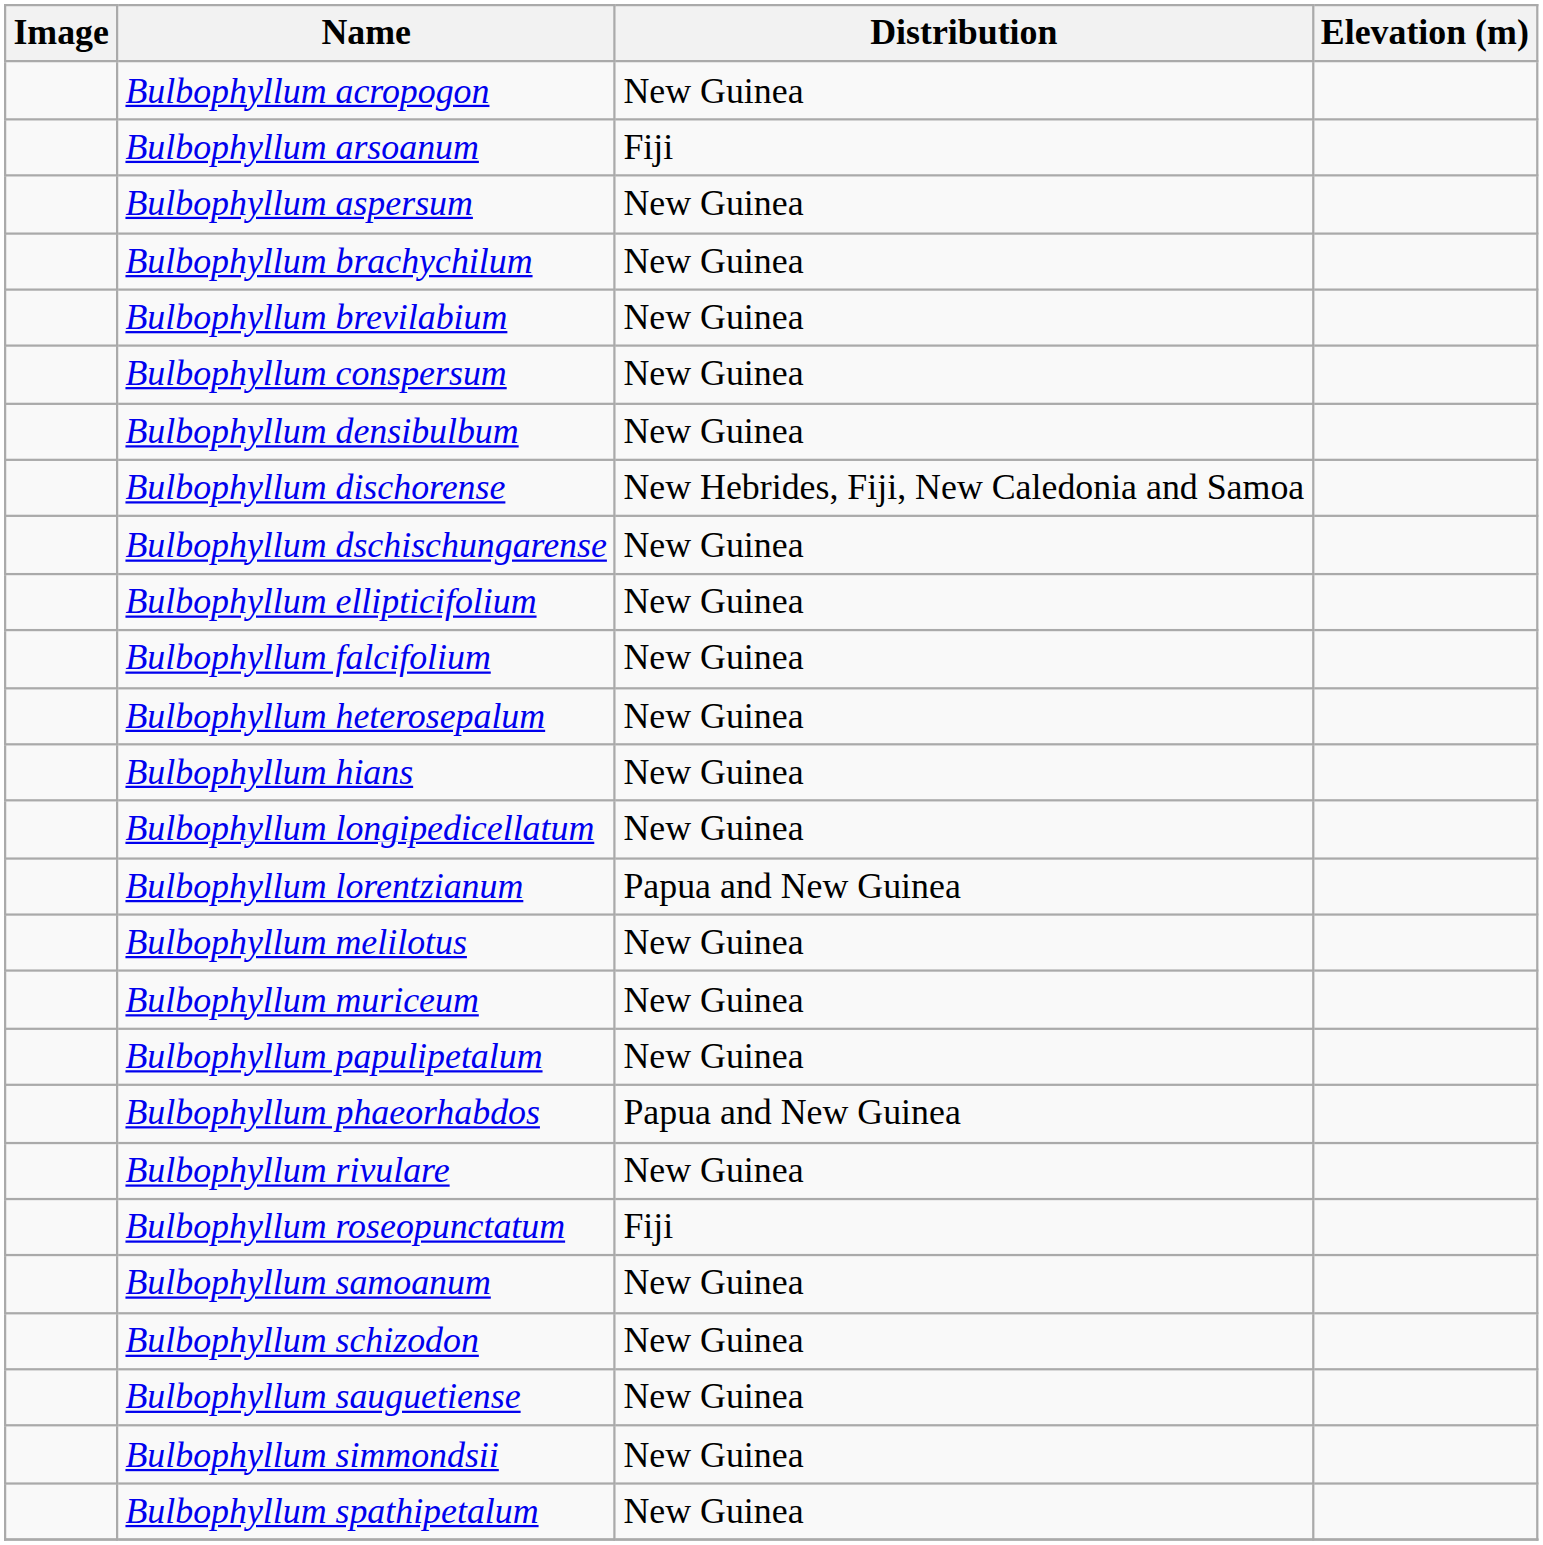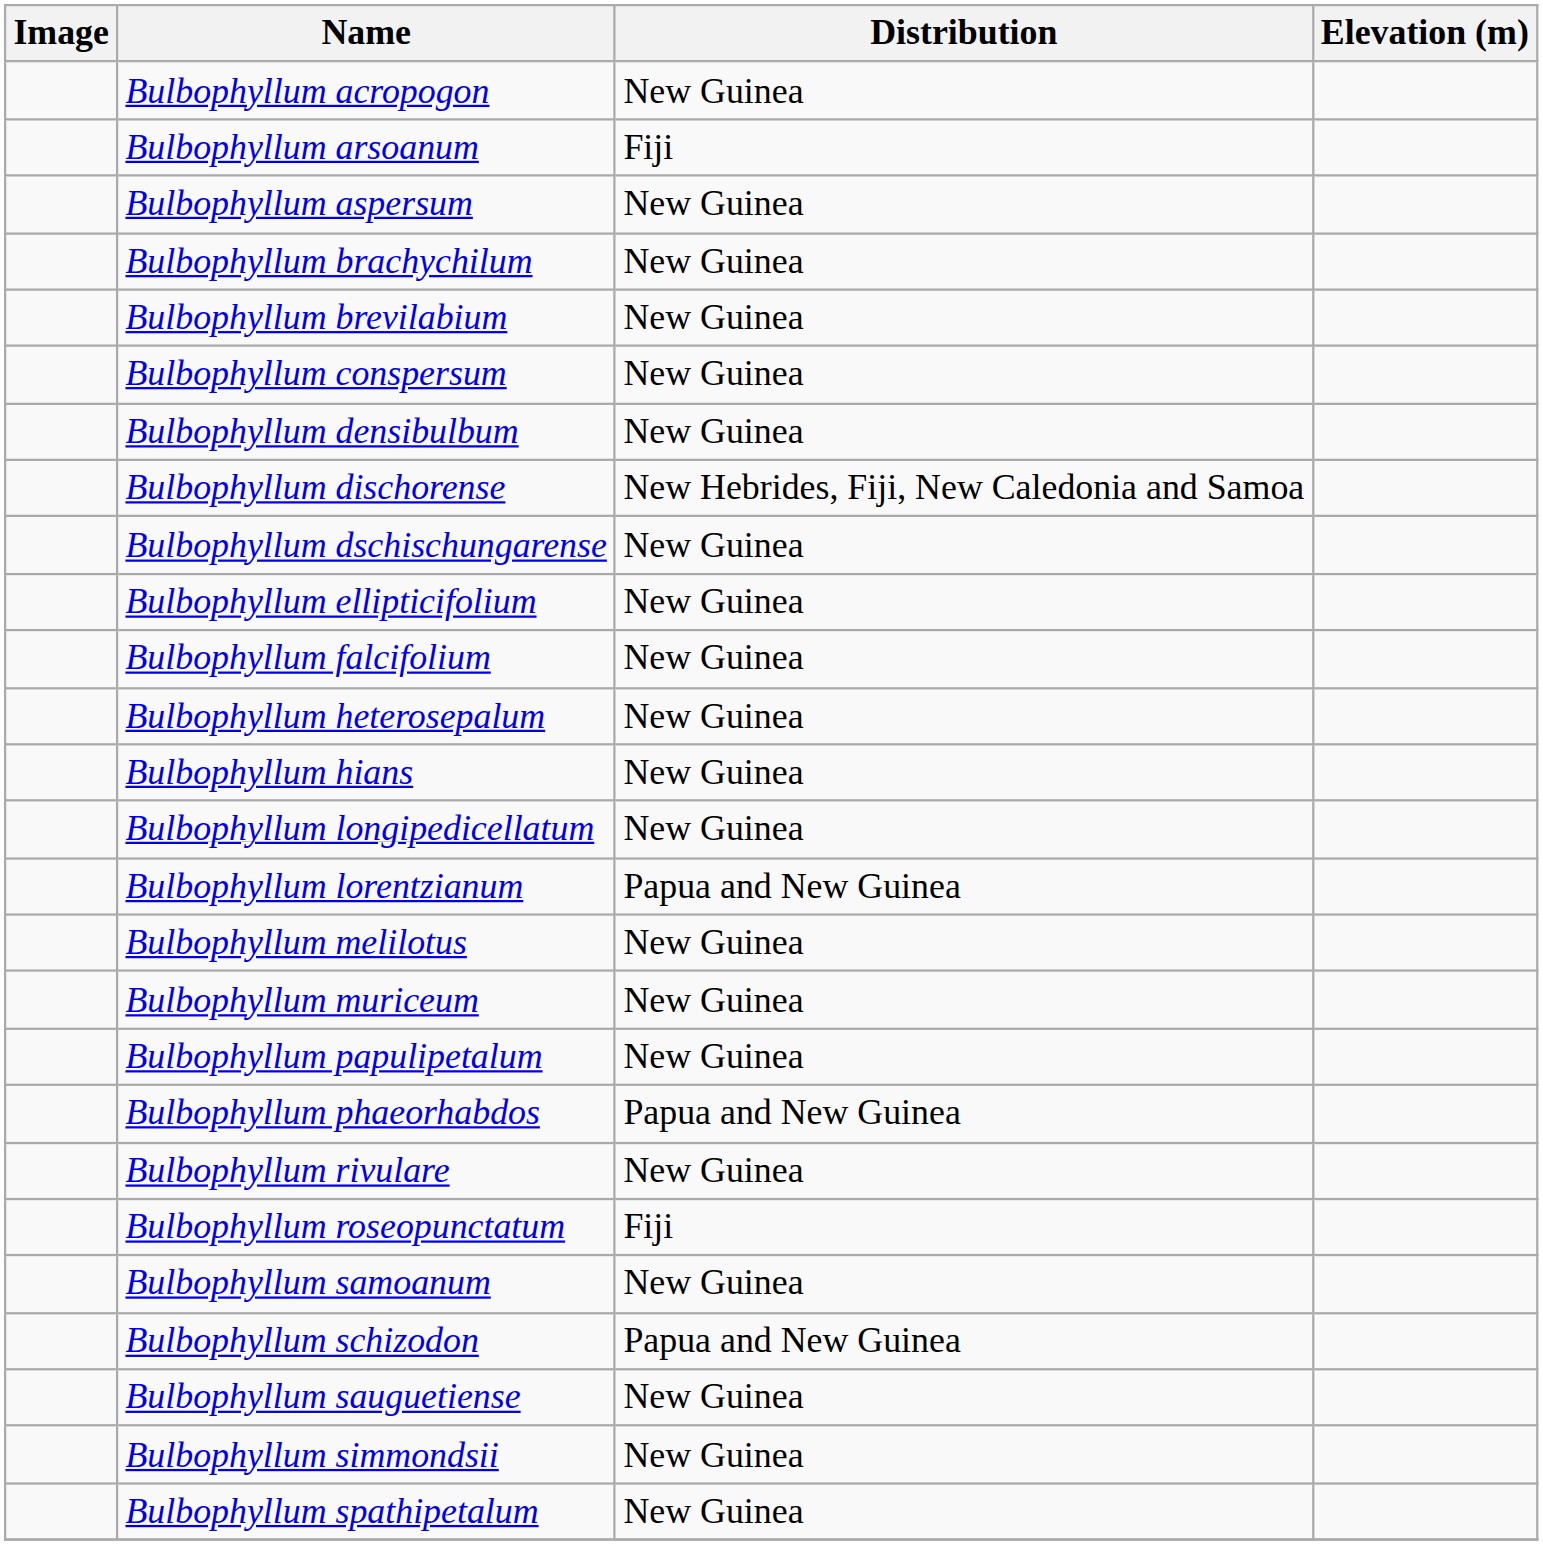Bulbophyllum schizodon | Distribution: New Guinea -> Papua and New Guinea
